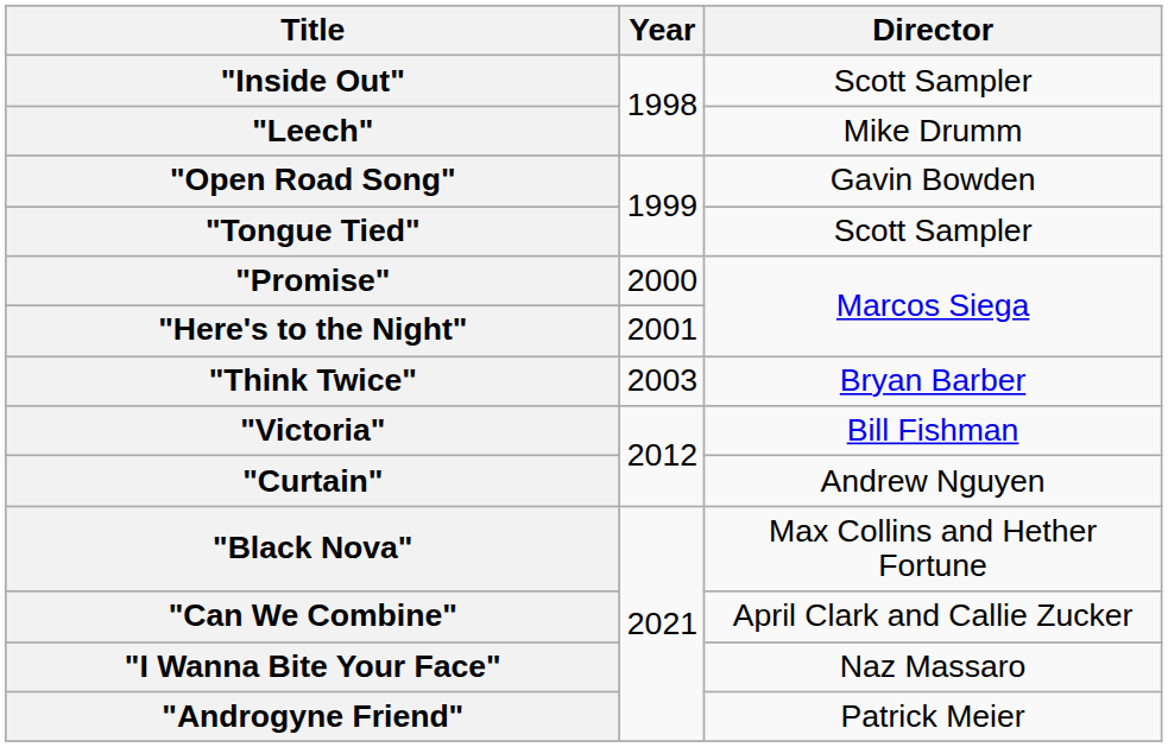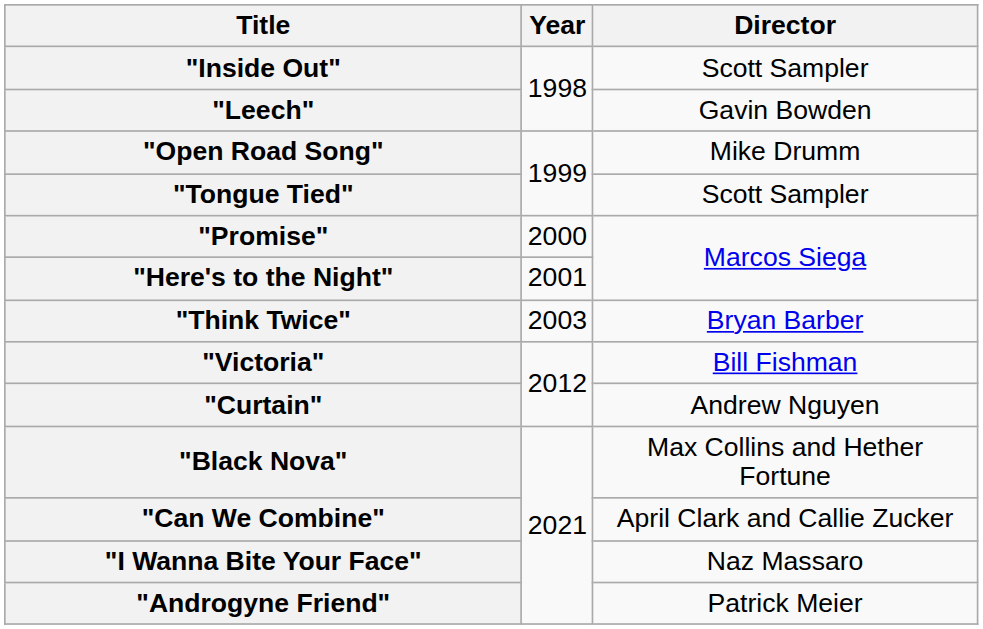"Leech" | Director: Mike Drumm -> Gavin Bowden
"Open Road Song" | Director: Gavin Bowden -> Mike Drumm
